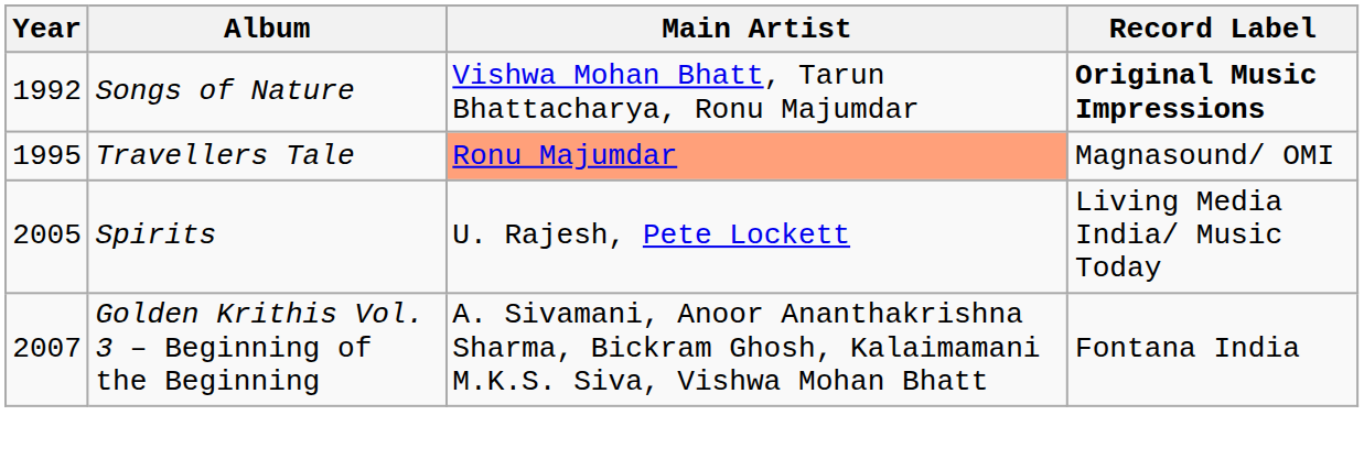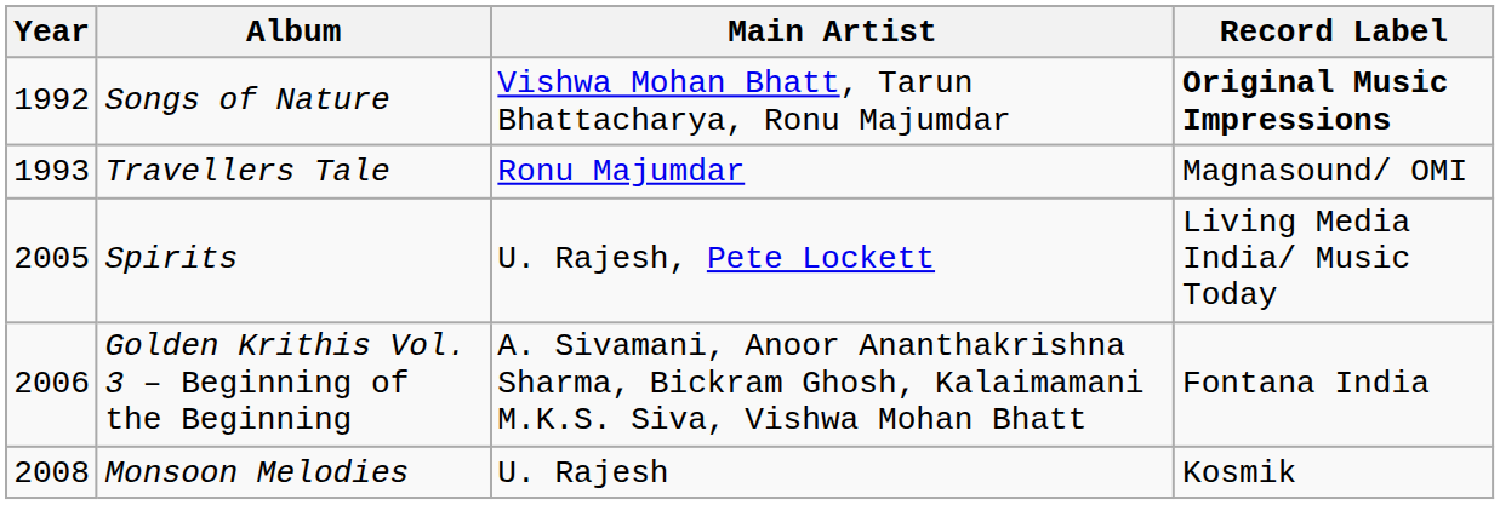Travellers Tale | Year: 1995 -> 1993
Travellers Tale | Main Artist: lightsalmon background -> no background
Golden Krithis Vol. 3 – Beginning of the Beginning | Year: 2007 -> 2006
+ row: 2008 | Monsoon Melodies | U. Rajesh | Kosmik
